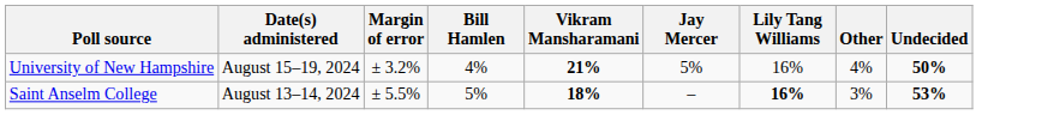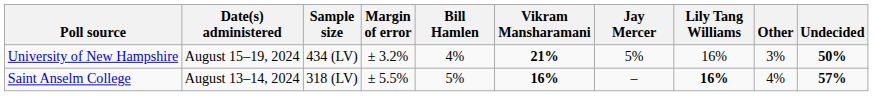+ column: Sample size | 434 (LV) | 318 (LV)
University of New Hampshire | Other: 4% -> 3%
Saint Anselm College | Vikram Mansharamani: 18% -> 16%
Saint Anselm College | Other: 3% -> 4%
Saint Anselm College | Undecided: 53% -> 57%
